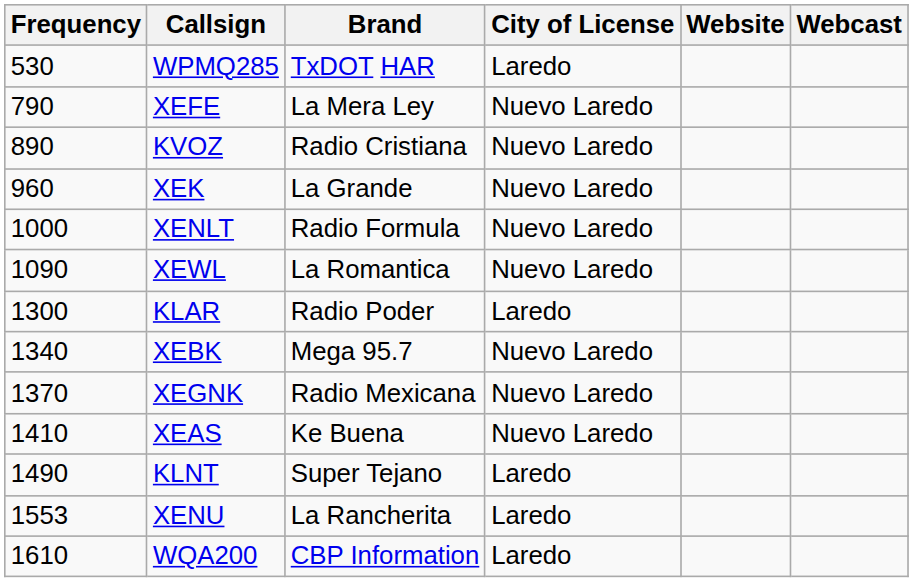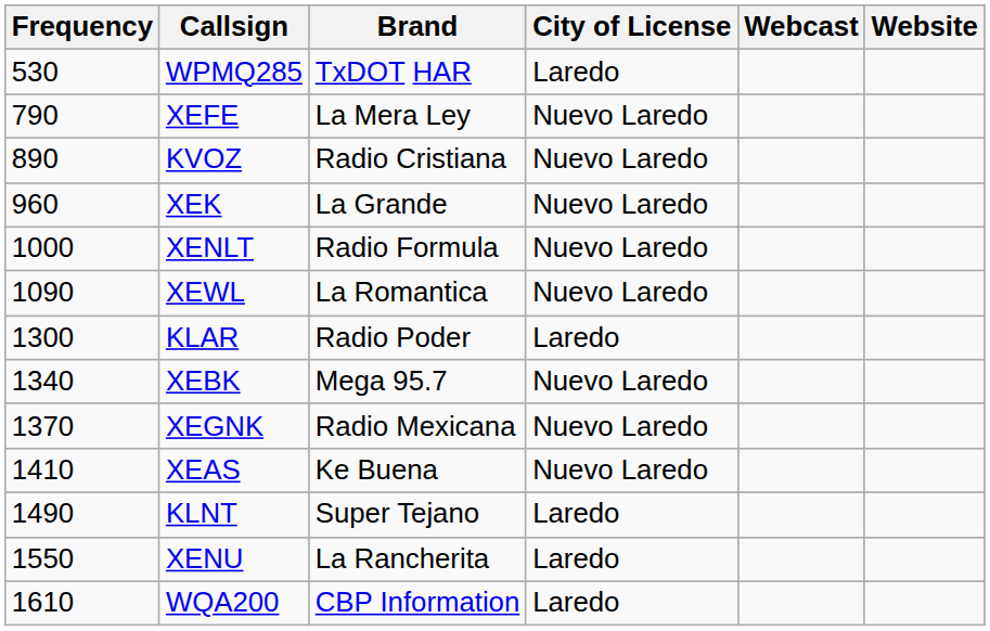columns swapped: Website <-> Webcast
XENU | Frequency: 1553 -> 1550
